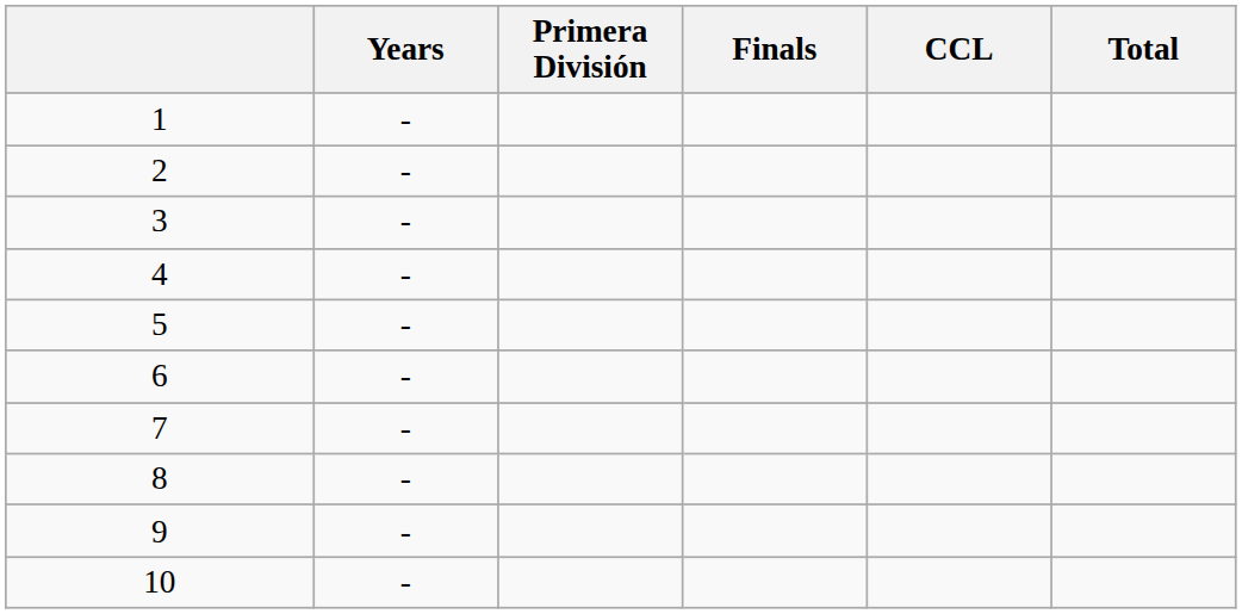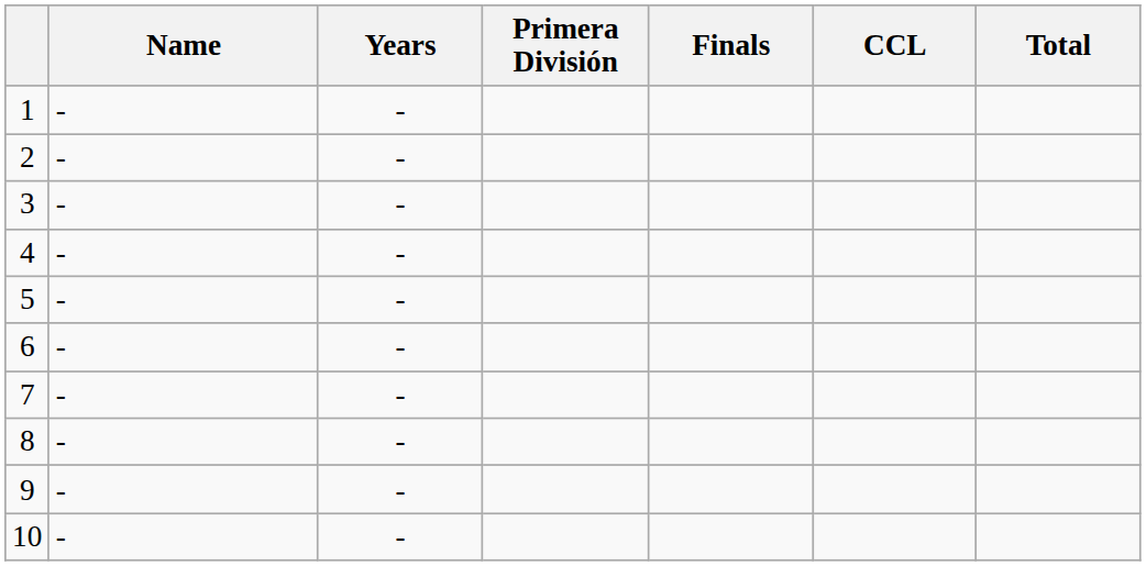+ column: Name | - | - | - | - | - | - | - | - | - | -
